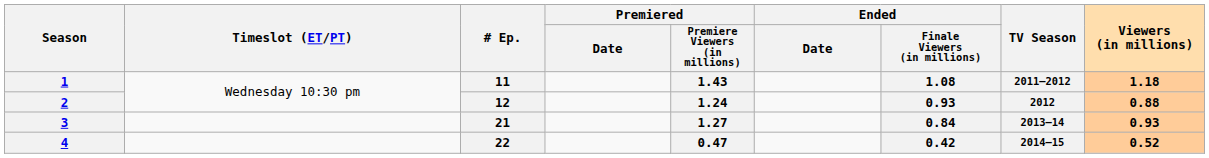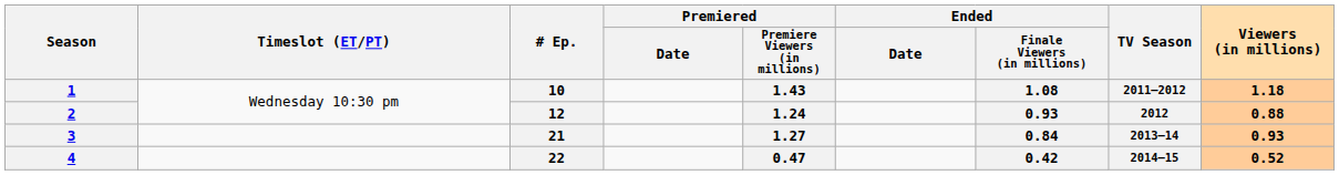1 | # Ep.: 11 -> 10
